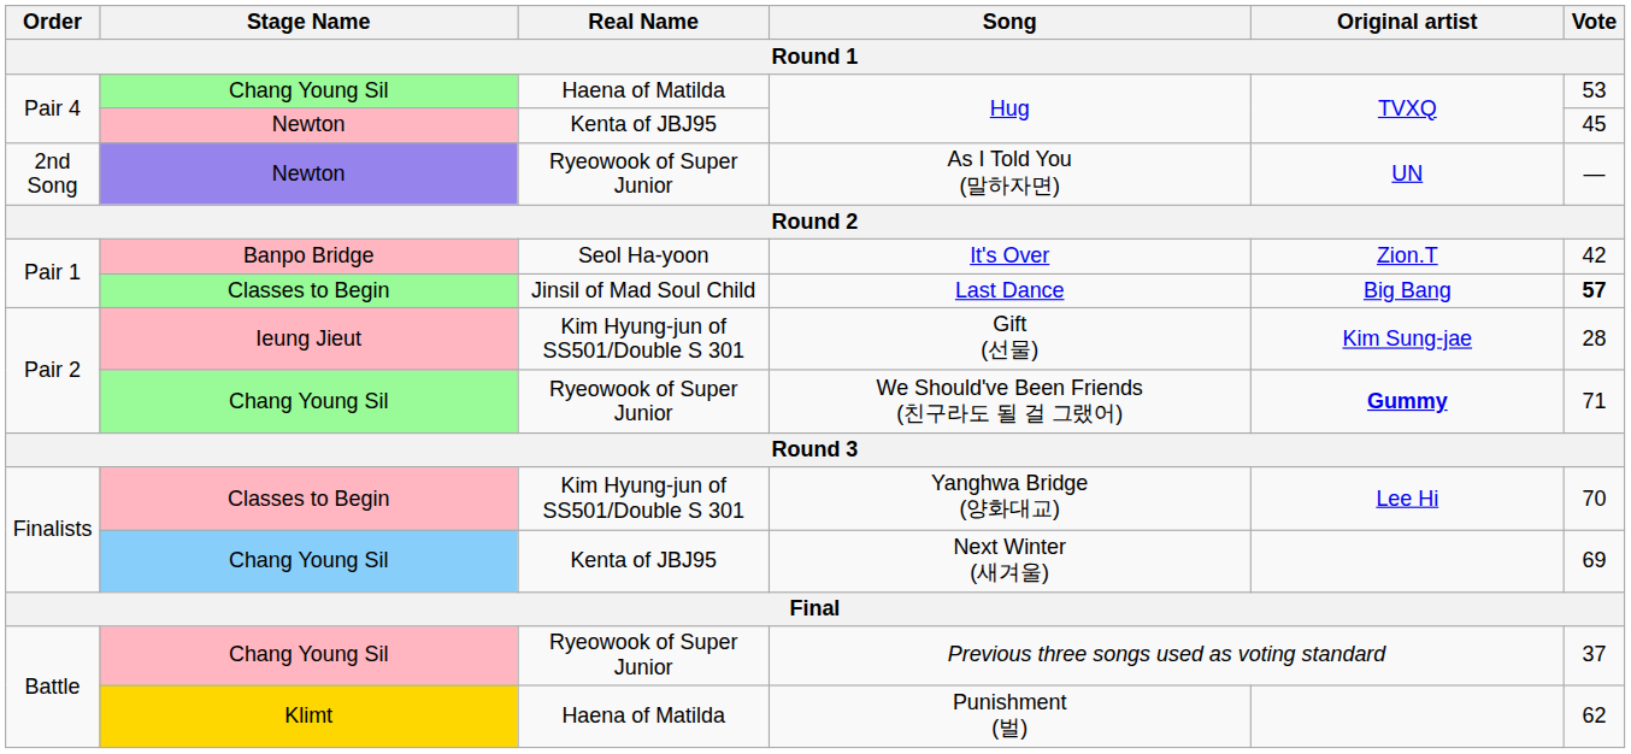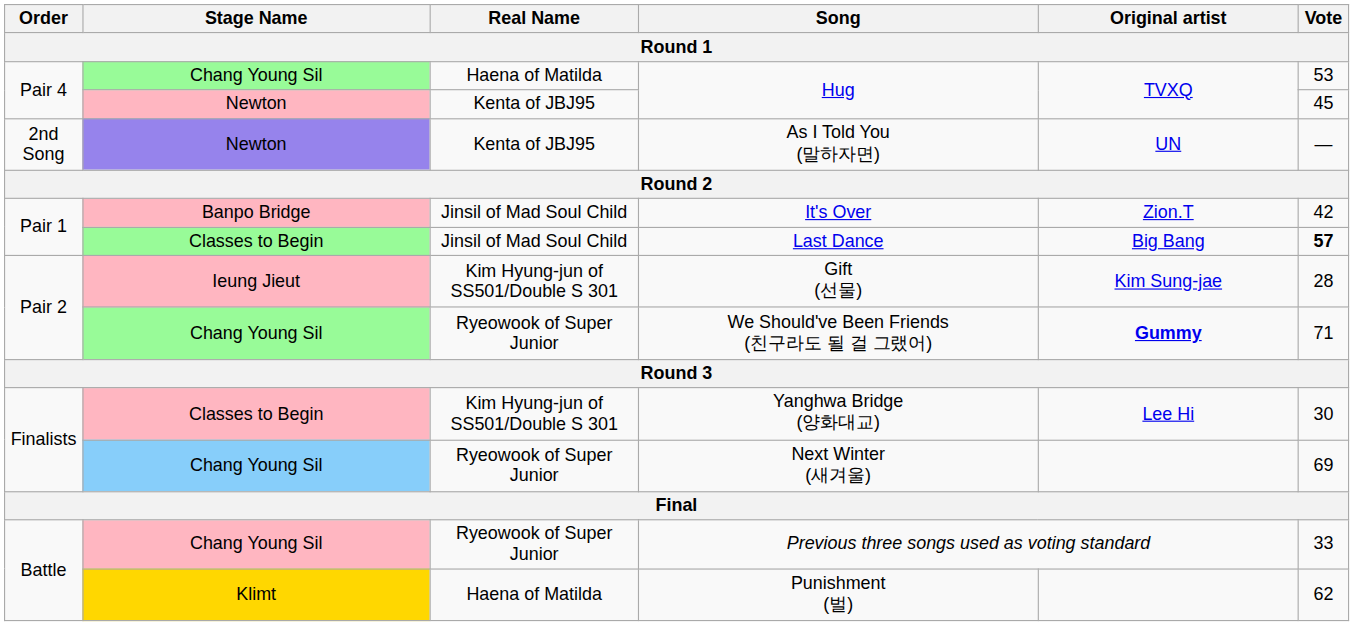As I Told You (말하자면) | Real Name: Ryeowook of Super Junior -> Kenta of JBJ95
It's Over | Real Name: Seol Ha-yoon -> Jinsil of Mad Soul Child
Yanghwa Bridge (양화대교) | Vote: 70 -> 30
Next Winter (새겨울) | Real Name: Kenta of JBJ95 -> Ryeowook of Super Junior
Previous three songs used as voting standard | Vote: 37 -> 33
